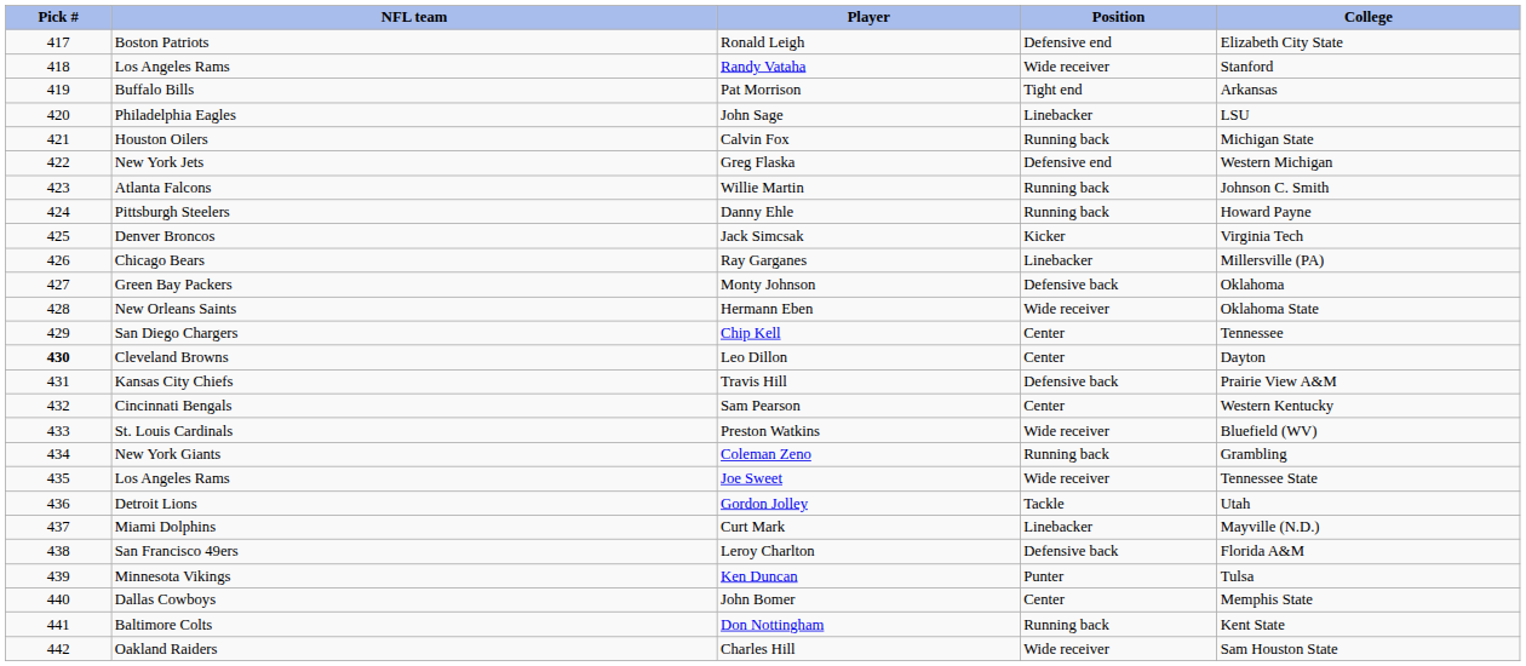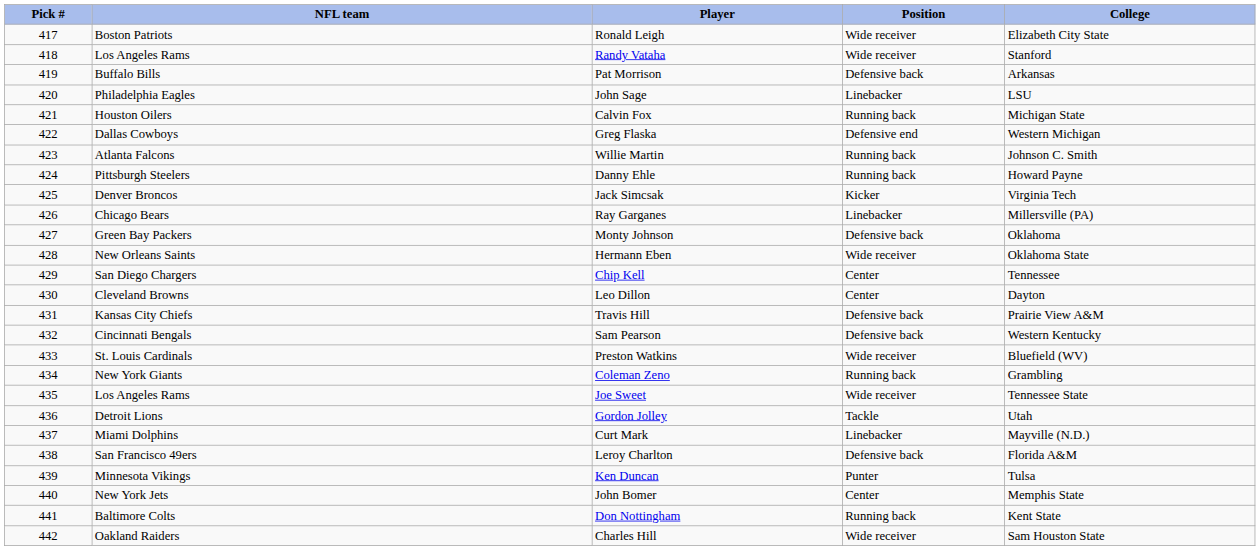Ronald Leigh | Position: Defensive end -> Wide receiver
Pat Morrison | Position: Tight end -> Defensive back
Greg Flaska | NFL team: New York Jets -> Dallas Cowboys
Leo Dillon | Pick #: bold -> normal
Sam Pearson | Position: Center -> Defensive back
John Bomer | NFL team: Dallas Cowboys -> New York Jets
